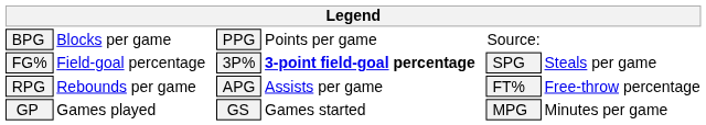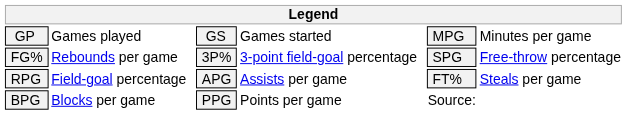rows swapped: GP <-> BPG
FG% | column 2: Field-goal percentage -> Rebounds per game
FG% | column 4: bold -> normal
FG% | column 6: Steals per game -> Free-throw percentage
RPG | column 2: Rebounds per game -> Field-goal percentage
RPG | column 6: Free-throw percentage -> Steals per game
